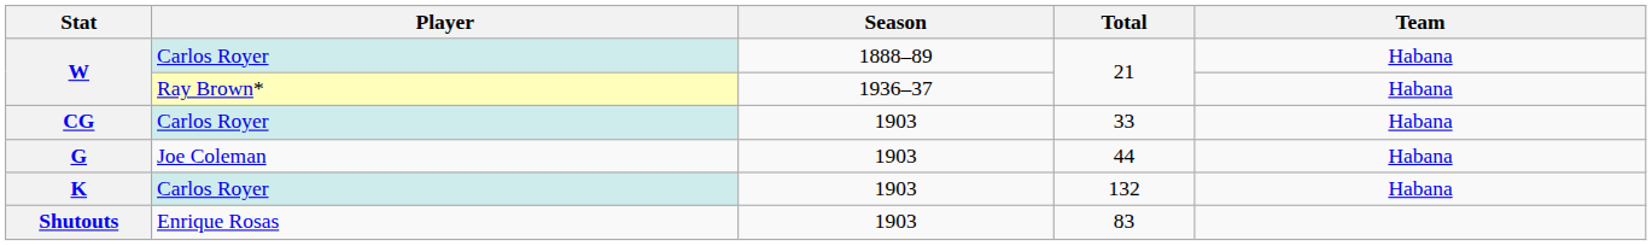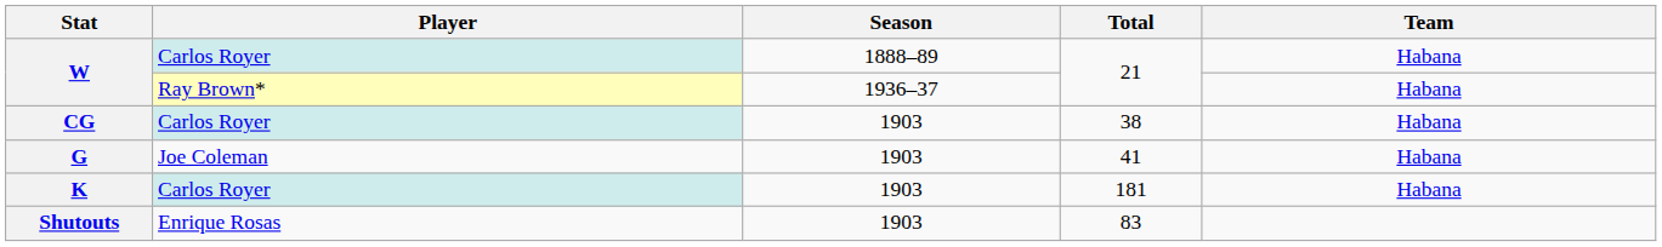CG | Total: 33 -> 38
G | Total: 44 -> 41
K | Total: 132 -> 181
